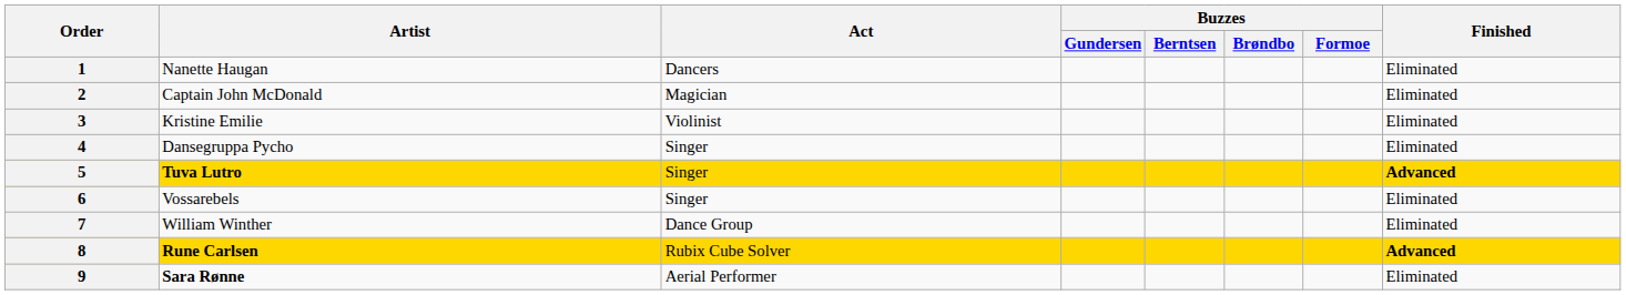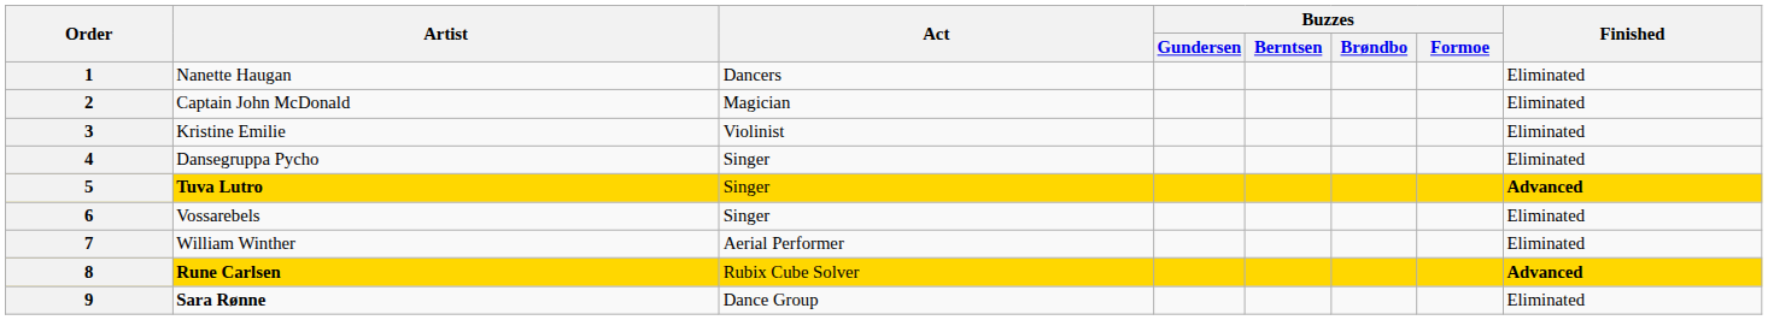7 | Act: Dance Group -> Aerial Performer
9 | Act: Aerial Performer -> Dance Group
